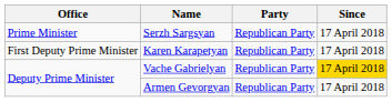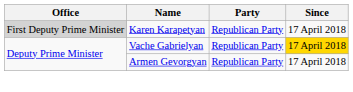- row: Prime Minister | Serzh Sargsyan | Republican Party | 17 April 2018
Karen Karapetyan | Office: no background -> lightgrey background
